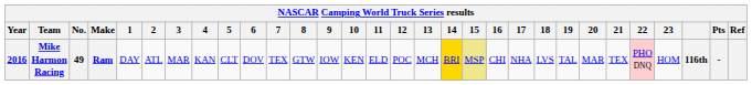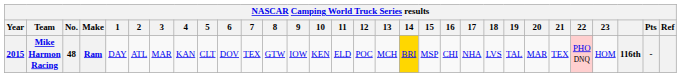Mike Harmon Racing | Year: 2016 -> 2015
Mike Harmon Racing | No.: 49 -> 48
Mike Harmon Racing | 15: khaki background -> no background
